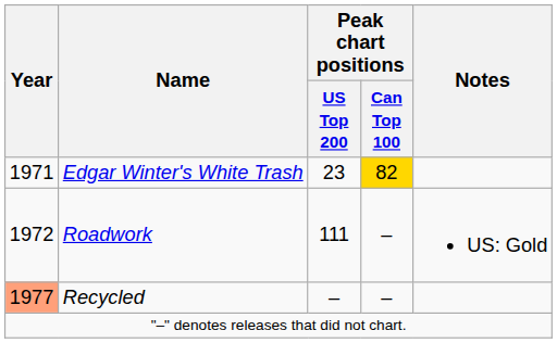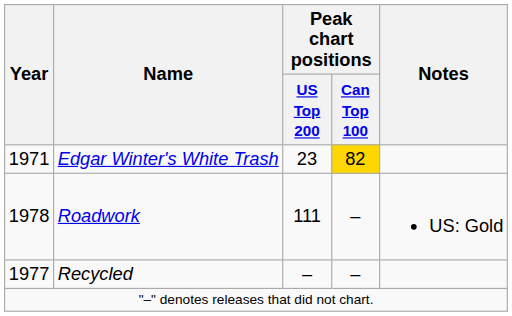Roadwork | Year: 1972 -> 1978
Recycled | Year: lightsalmon background -> no background
